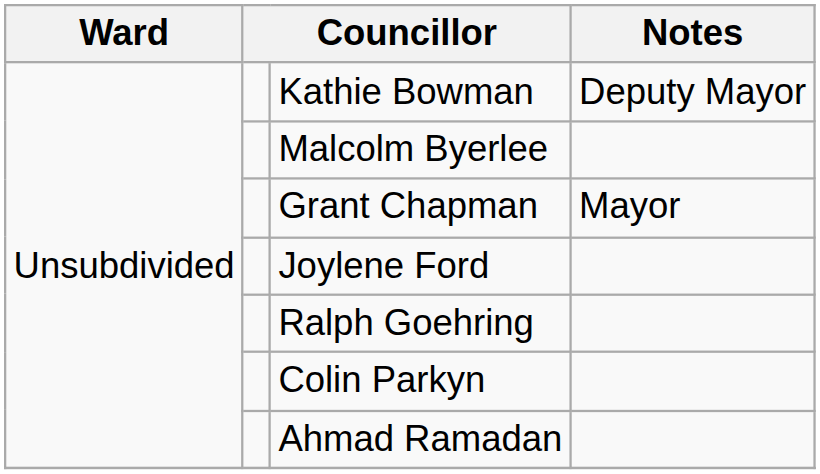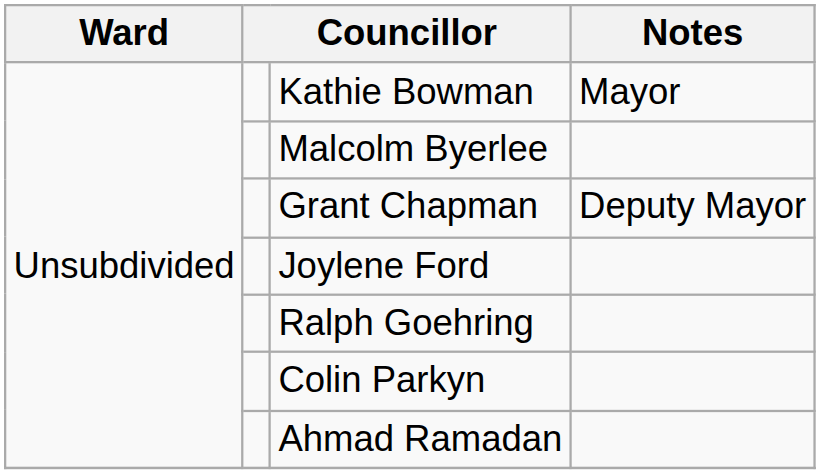Kathie Bowman | Notes: Deputy Mayor -> Mayor
Grant Chapman | Notes: Mayor -> Deputy Mayor
